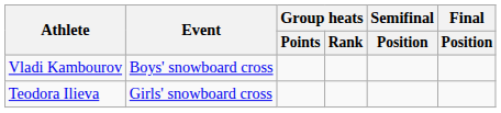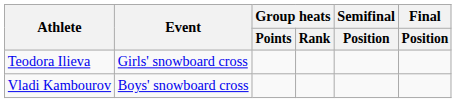rows swapped: Vladi Kambourov <-> Teodora Ilieva
